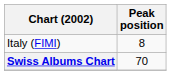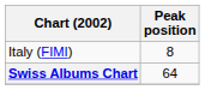Swiss Albums Chart | Peak position: 70 -> 64
